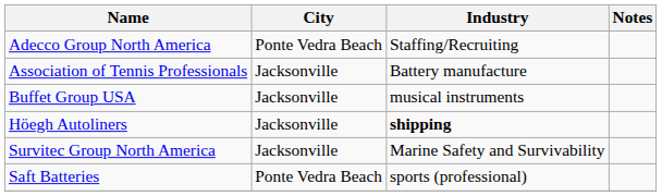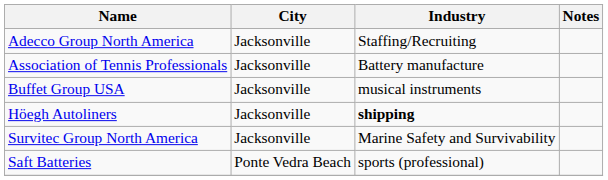Adecco Group North America | City: Ponte Vedra Beach -> Jacksonville
